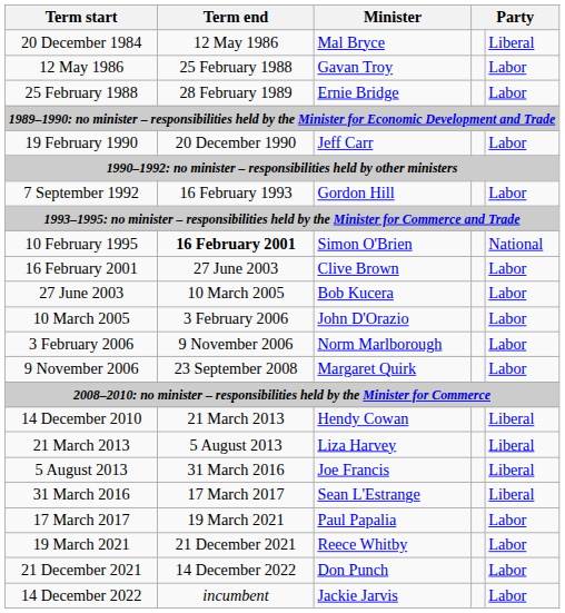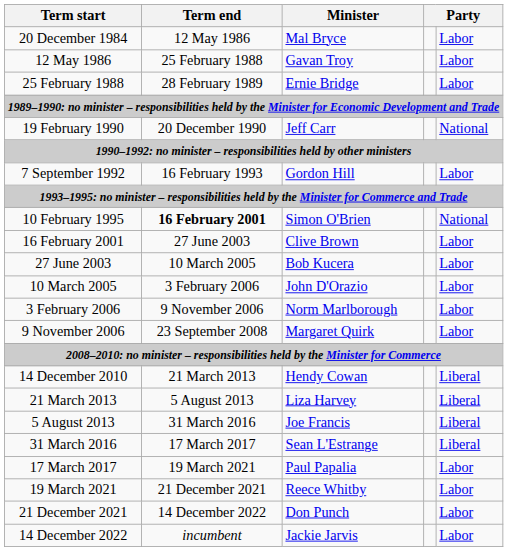20 December 1984 | column 5: Liberal -> Labor
19 February 1990 | column 5: Labor -> National
